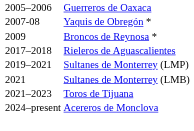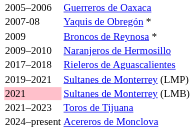+ row: 2009–2010 | Naranjeros de Hermosillo
Sultanes de Monterrey (LMB) | column 1: no background -> pink background
